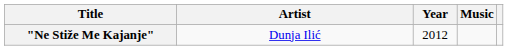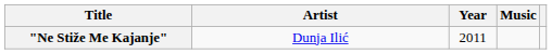"Ne Stiže Me Kajanje" | Year: 2012 -> 2011
